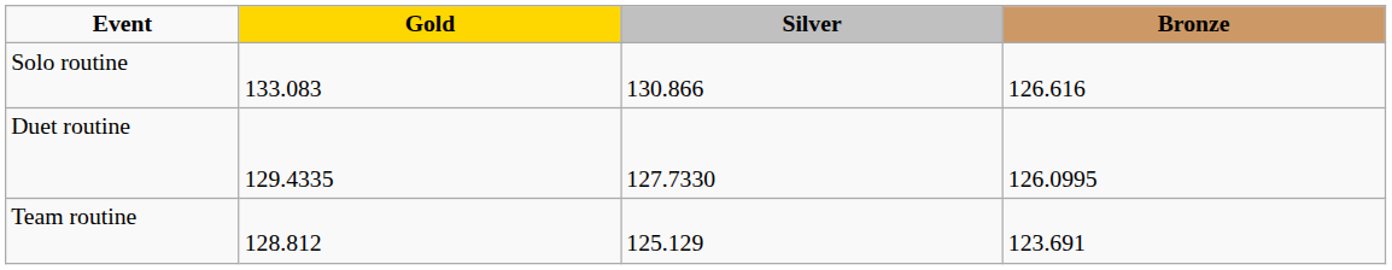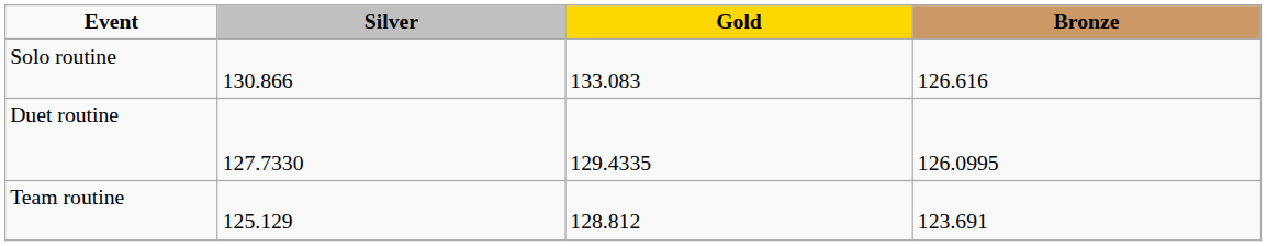columns swapped: Gold <-> Silver
